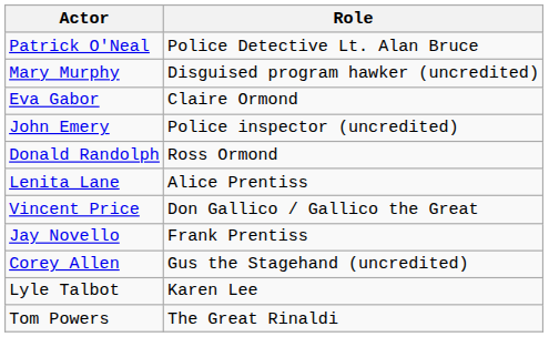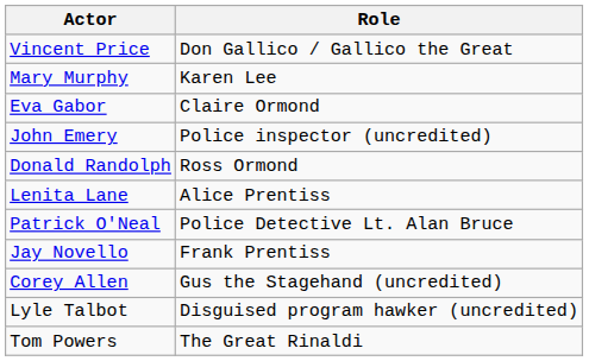rows swapped: Vincent Price <-> Patrick O'Neal
Mary Murphy | Role: Disguised program hawker (uncredited) -> Karen Lee
Lyle Talbot | Role: Karen Lee -> Disguised program hawker (uncredited)
